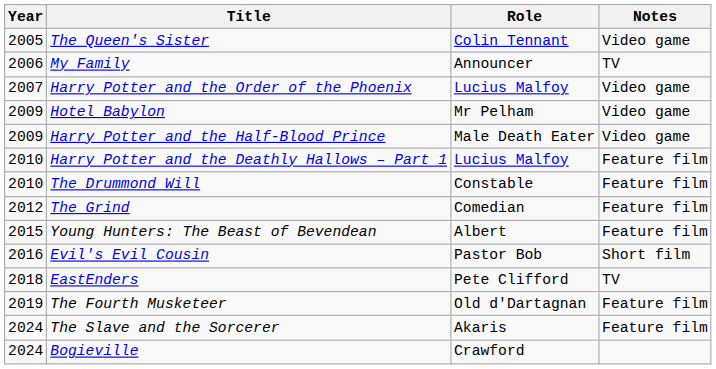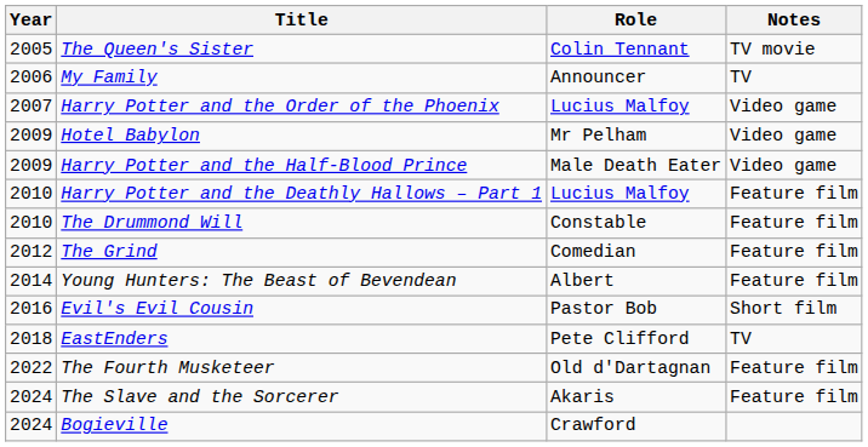The Queen's Sister | Notes: Video game -> TV movie
Young Hunters: The Beast of Bevendean | Year: 2015 -> 2014
The Fourth Musketeer | Year: 2019 -> 2022
